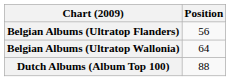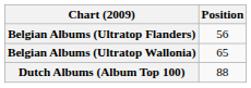Belgian Albums (Ultratop Wallonia) | Position: 64 -> 65
